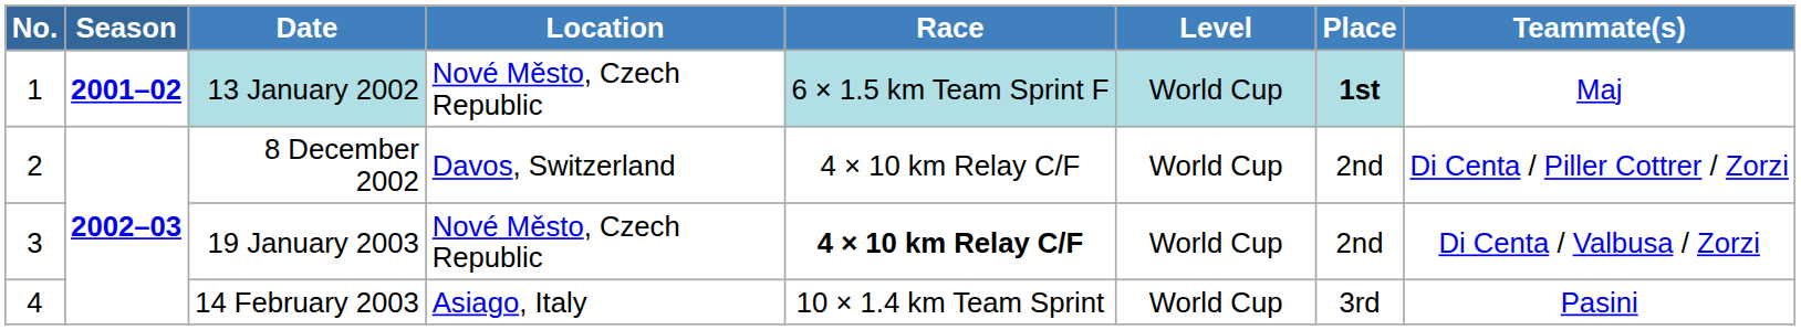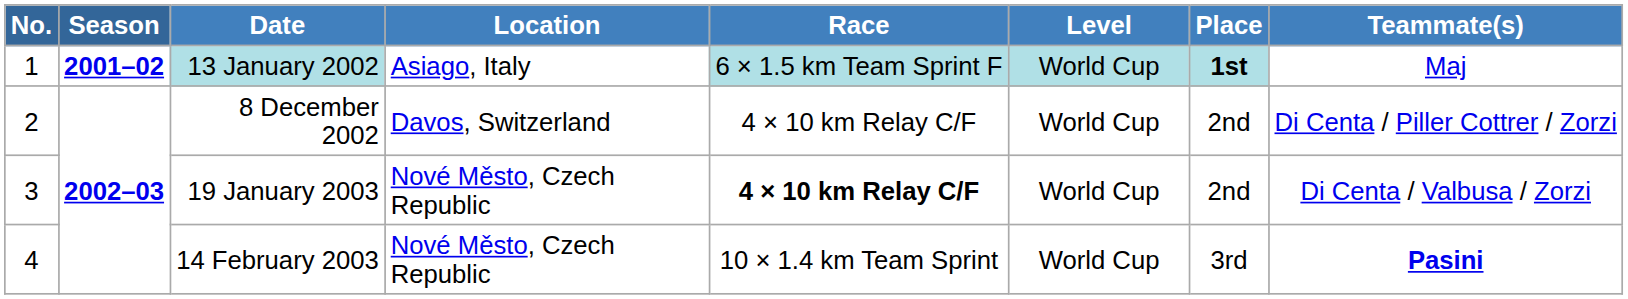13 January 2002 | Location: Nové Město, Czech Republic -> Asiago, Italy
14 February 2003 | Location: Asiago, Italy -> Nové Město, Czech Republic
14 February 2003 | Teammate(s): normal -> bold
